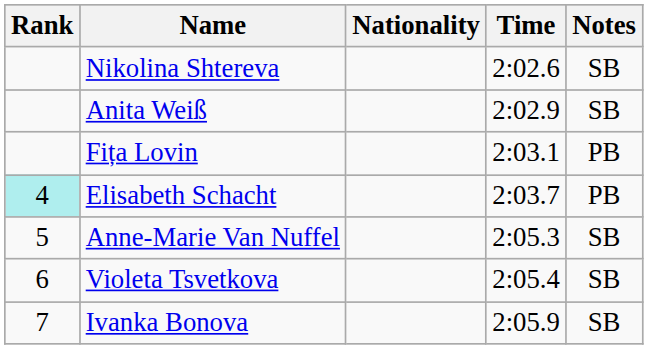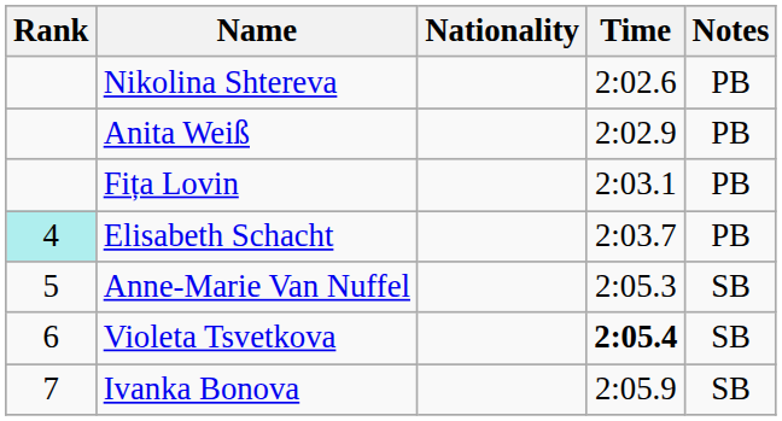Nikolina Shtereva | Notes: SB -> PB
Anita Weiß | Notes: SB -> PB
Violeta Tsvetkova | Time: normal -> bold
